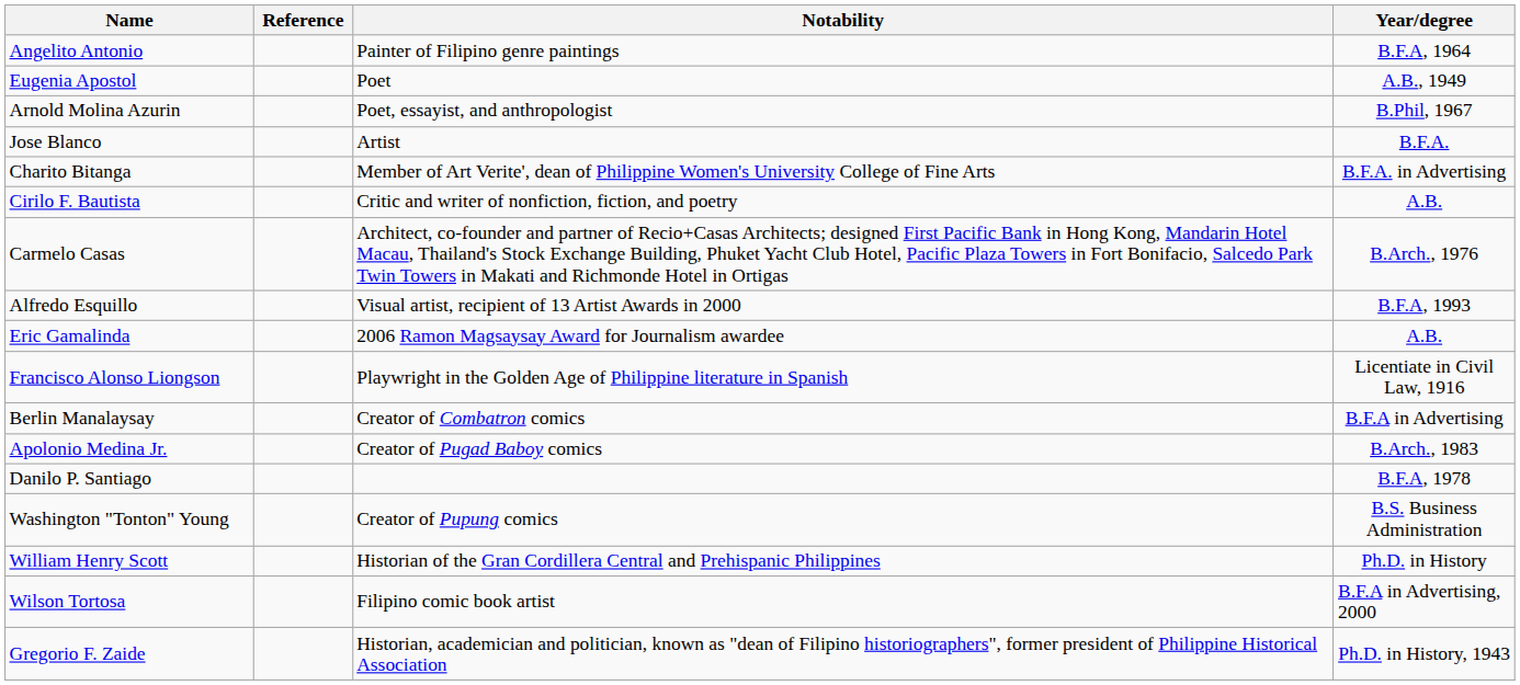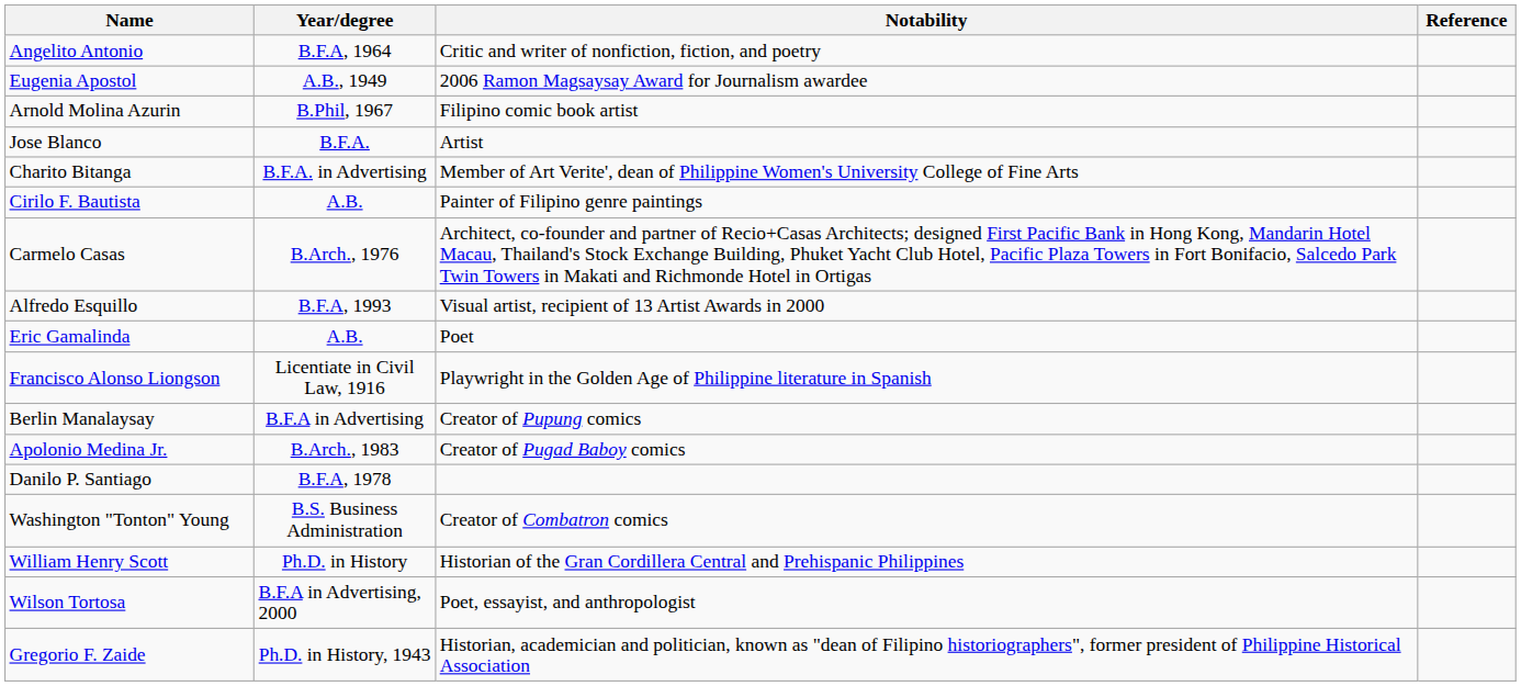columns swapped: Year/degree <-> Reference
Angelito Antonio | Notability: Painter of Filipino genre paintings -> Critic and writer of nonfiction, fiction, and poetry
Eugenia Apostol | Notability: Poet -> 2006 Ramon Magsaysay Award for Journalism awardee
Arnold Molina Azurin | Notability: Poet, essayist, and anthropologist -> Filipino comic book artist
Cirilo F. Bautista | Notability: Critic and writer of nonfiction, fiction, and poetry -> Painter of Filipino genre paintings
Eric Gamalinda | Notability: 2006 Ramon Magsaysay Award for Journalism awardee -> Poet
Berlin Manalaysay | Notability: Creator of Combatron comics -> Creator of Pupung comics
Washington "Tonton" Young | Notability: Creator of Pupung comics -> Creator of Combatron comics
Wilson Tortosa | Notability: Filipino comic book artist -> Poet, essayist, and anthropologist
